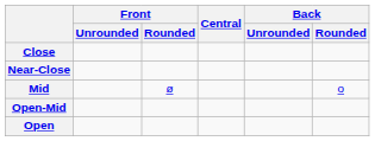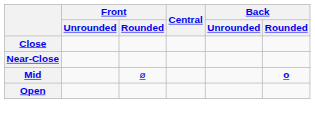Mid | Back / Rounded: normal -> bold
- row: Open-Mid
